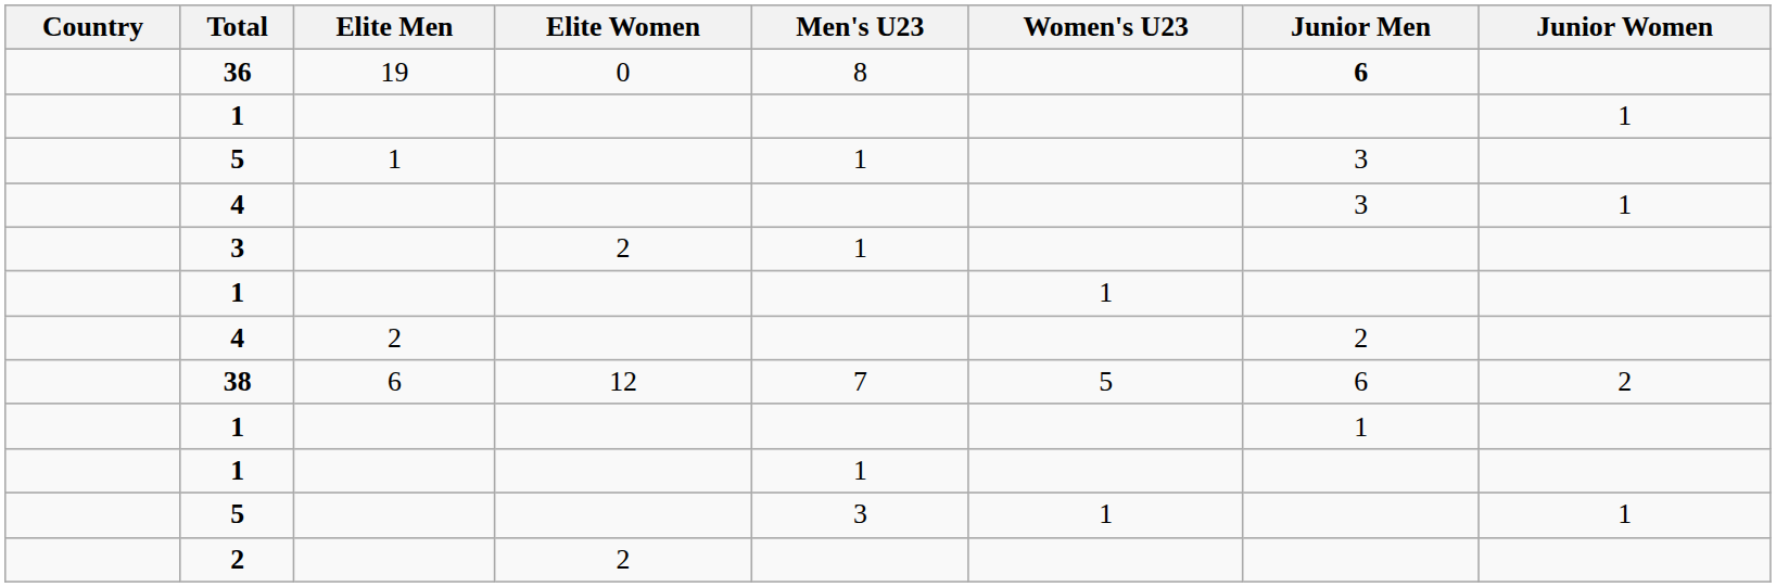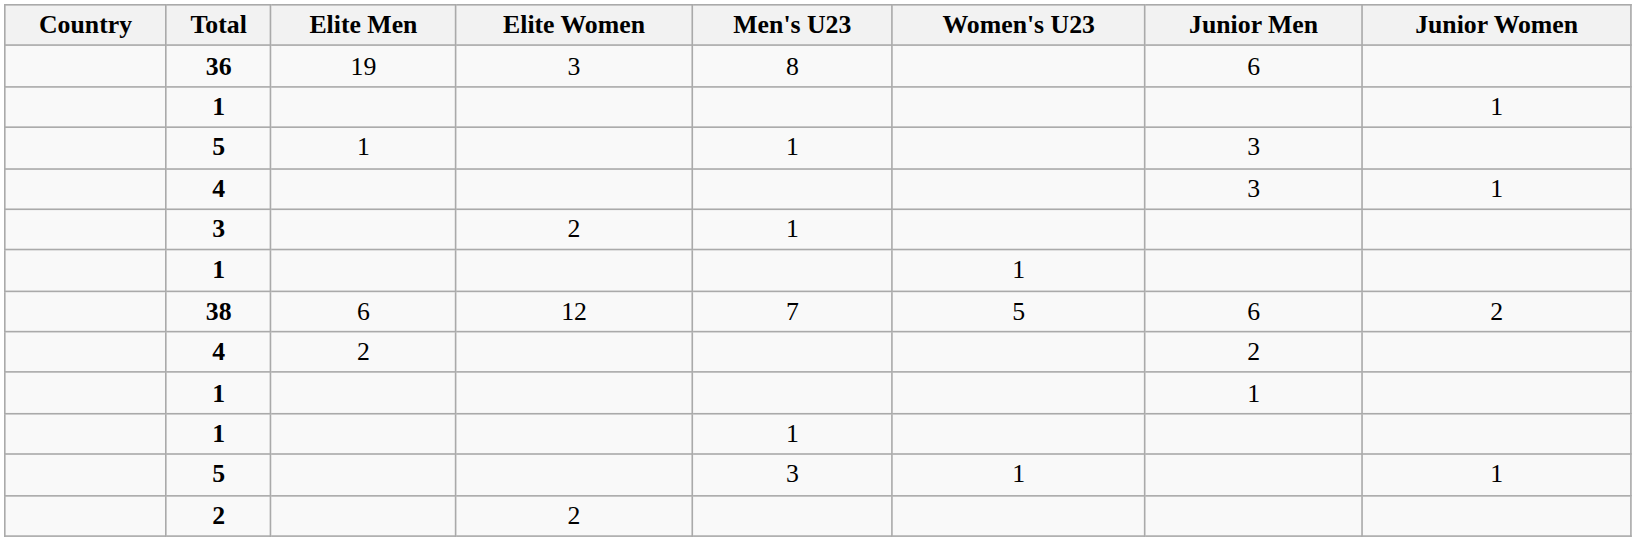36 | Elite Women: 0 -> 3
36 | Junior Men: bold -> normal
rows swapped: 4 / 2 <-> 38
